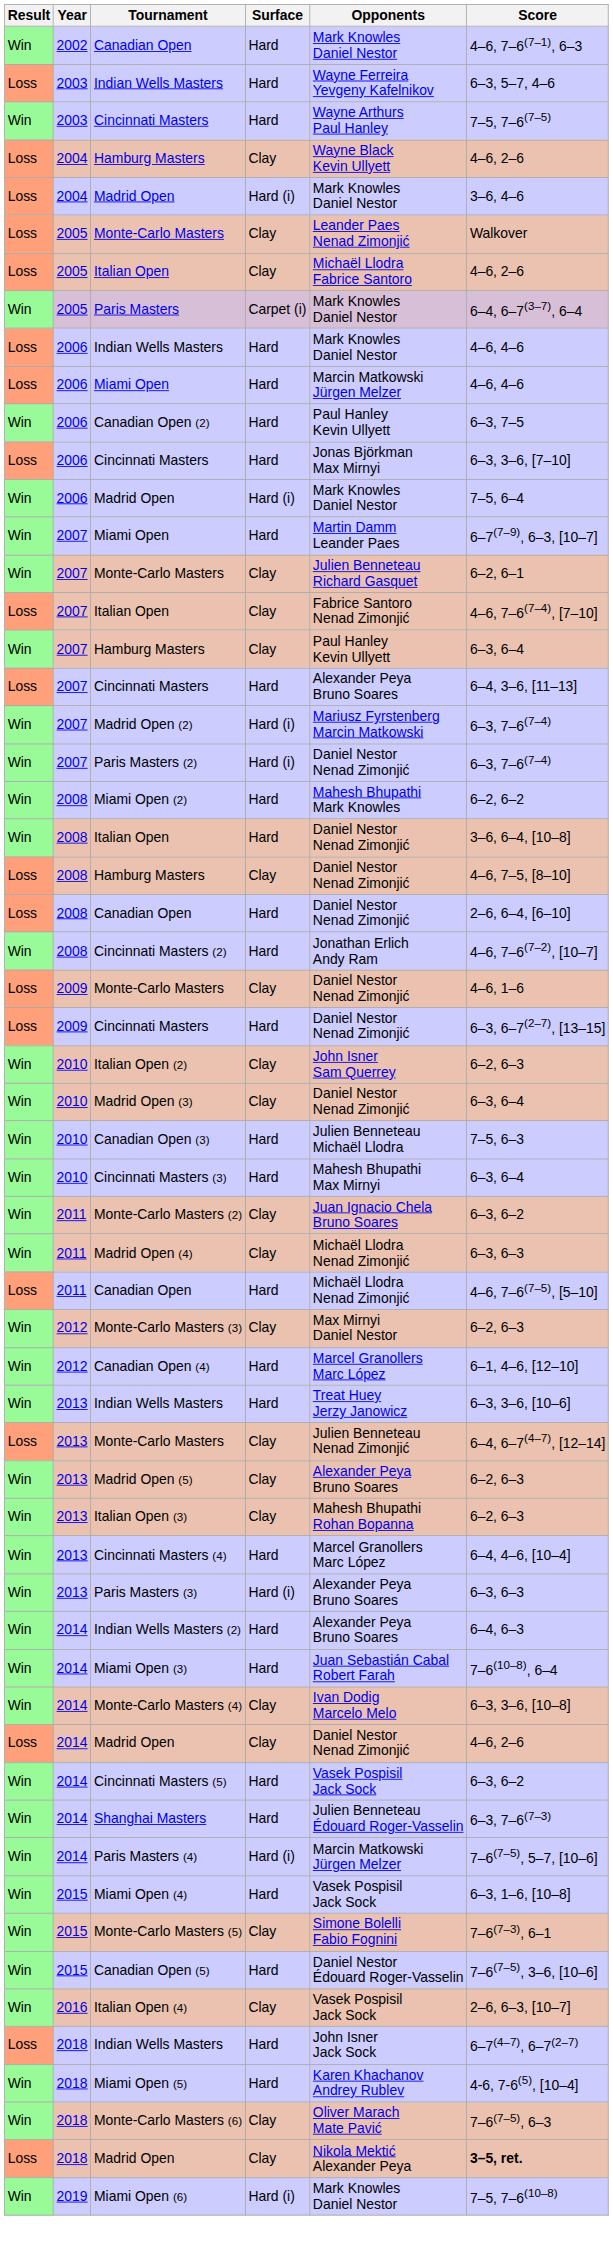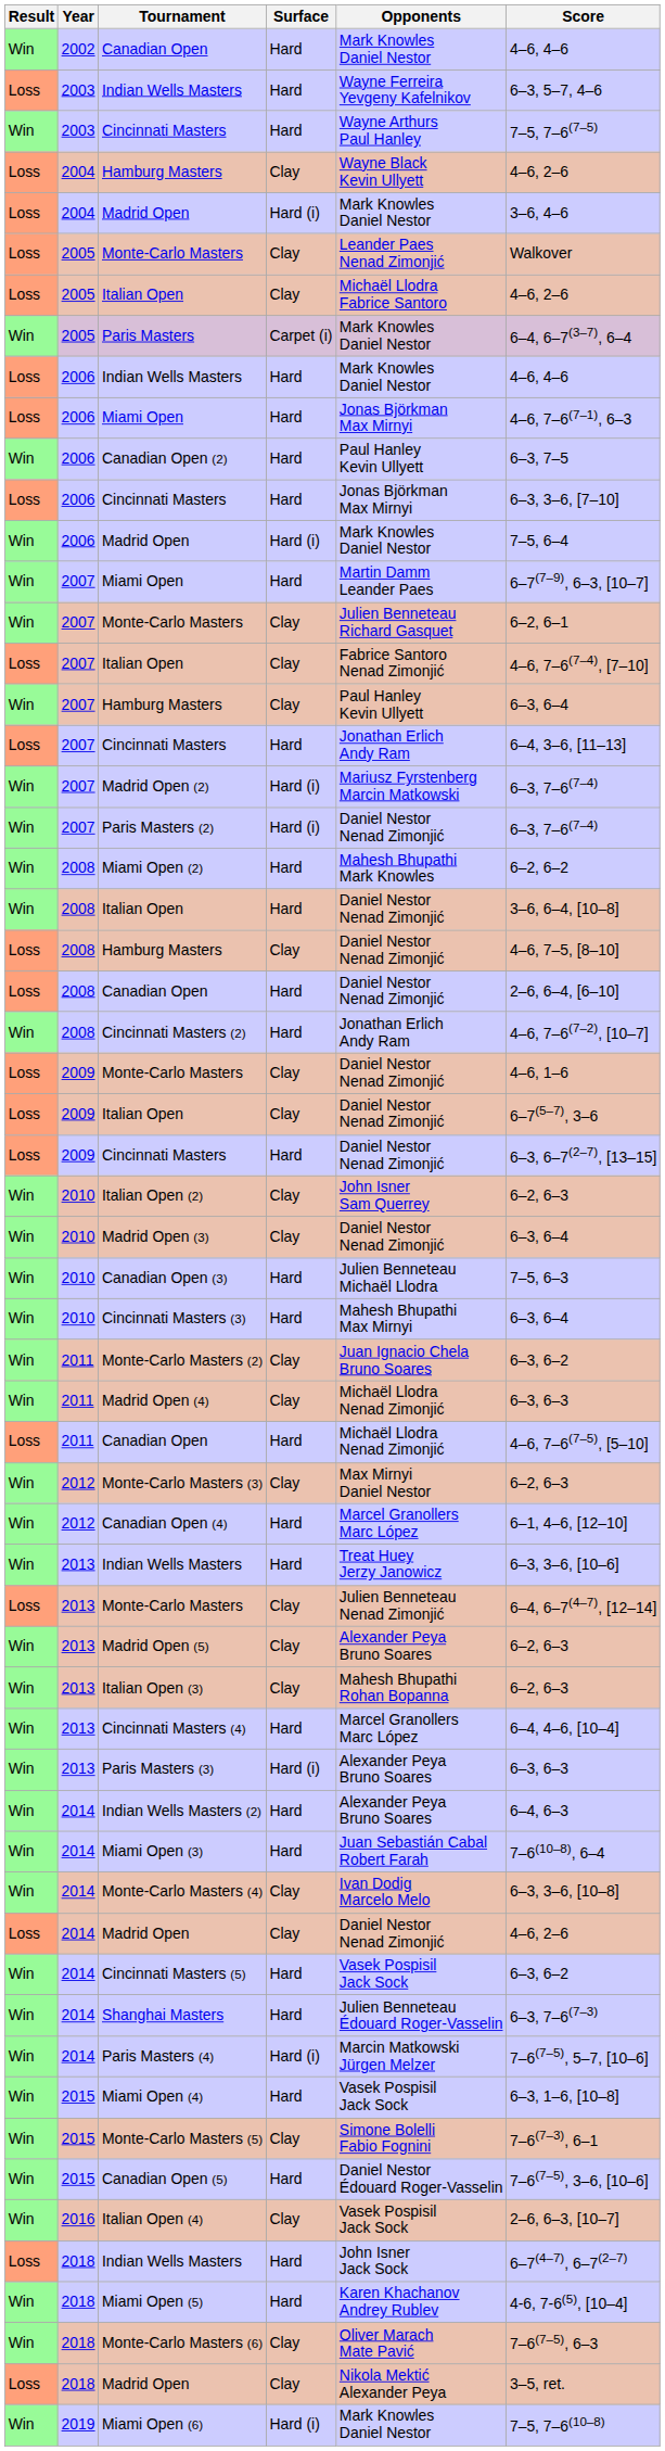2002 / Canadian Open | Score: 4–6, 7–6(7–1), 6–3 -> 4–6, 4–6
2006 / Miami Open | Opponents: Marcin Matkowski Jürgen Melzer -> Jonas Björkman Max Mirnyi
2006 / Miami Open | Score: 4–6, 4–6 -> 4–6, 7–6(7–1), 6–3
2007 / Cincinnati Masters | Opponents: Alexander Peya Bruno Soares -> Jonathan Erlich Andy Ram
+ row: Loss | 2009 | Italian Open | Clay | Daniel Nestor Nenad Zimonjić | 6–7(5–7), 3–6
2018 / Madrid Open | Score: bold -> normal
